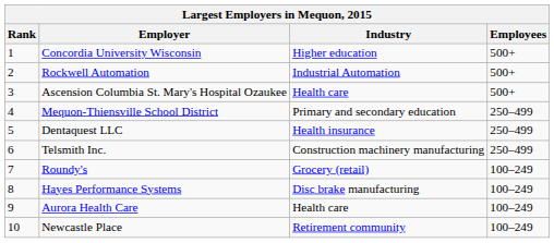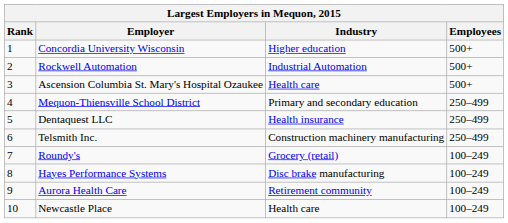Aurora Health Care | Industry: Health care -> Retirement community
Newcastle Place | Industry: Retirement community -> Health care
